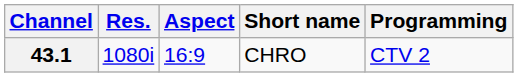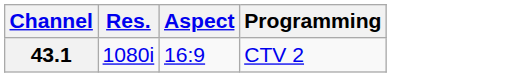- column: Short name | CHRO
